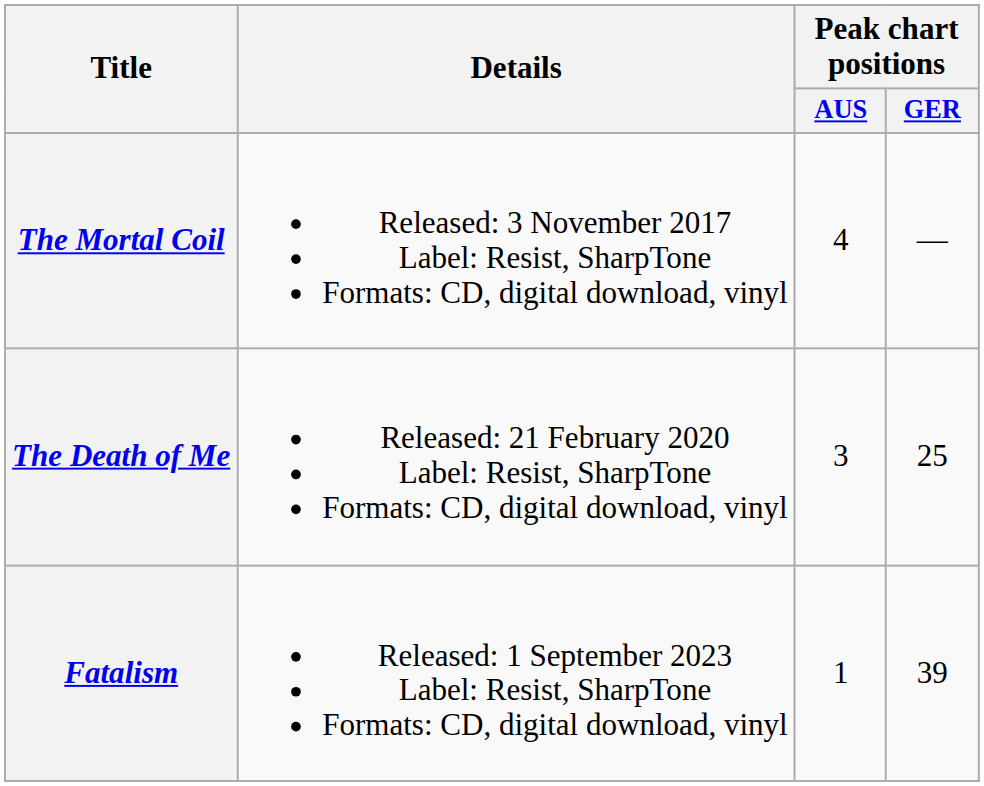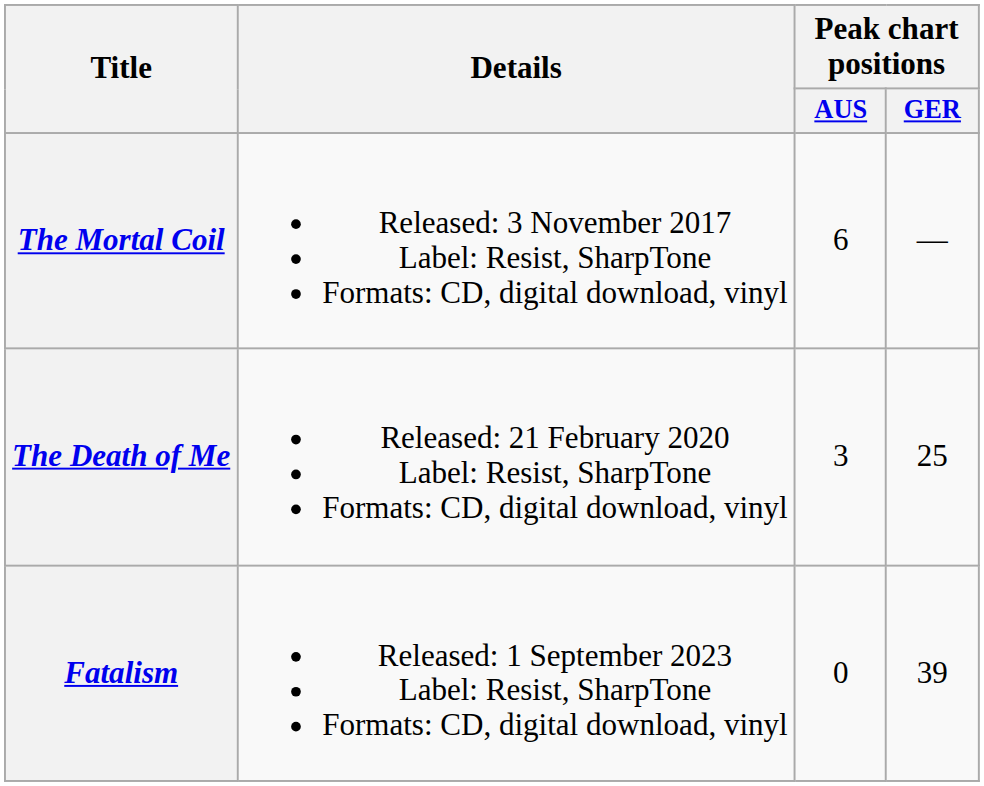The Mortal Coil | Peak chart positions / AUS: 4 -> 6
Fatalism | Peak chart positions / AUS: 1 -> 0
